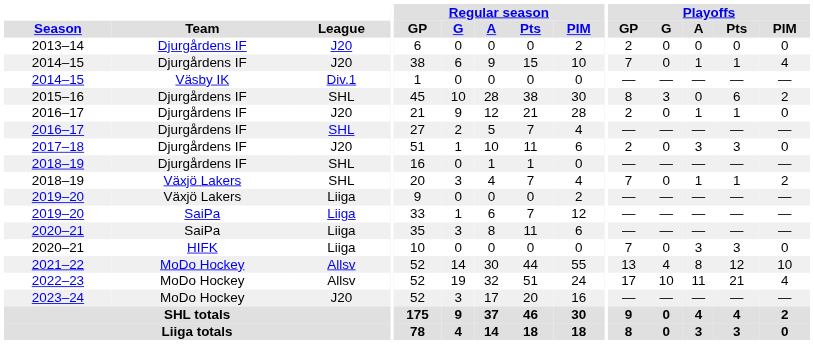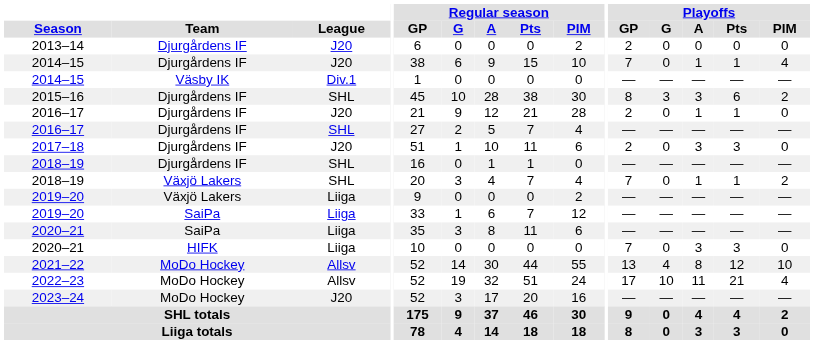2015–16 | Playoffs / A: 0 -> 3
